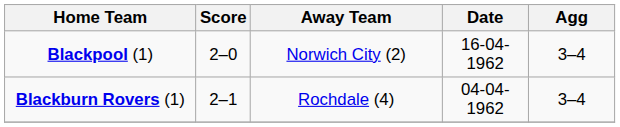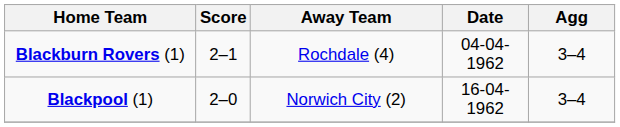rows swapped: Blackburn Rovers (1) <-> Blackpool (1)
